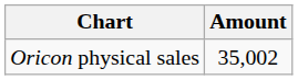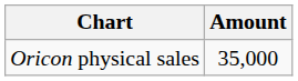Oricon physical sales | Amount: 35,002 -> 35,000
